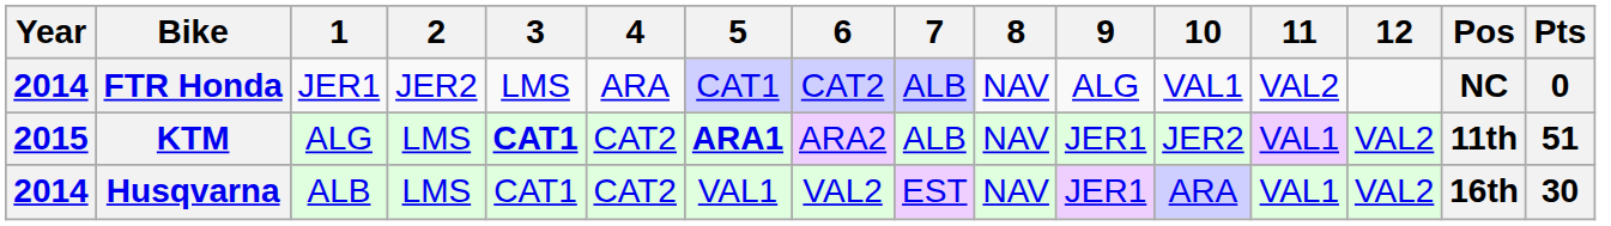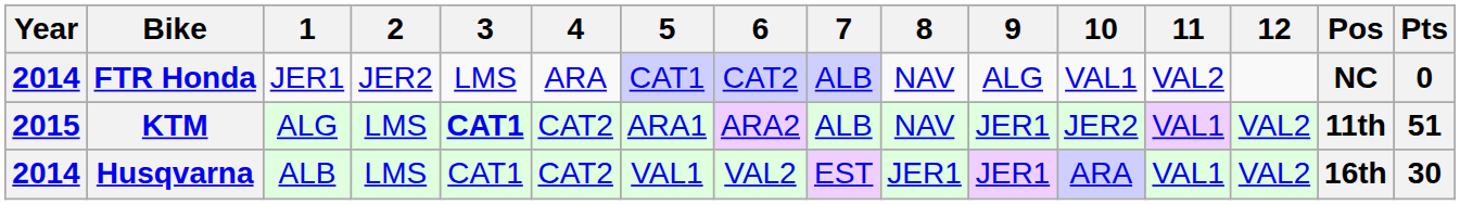KTM | 5: bold -> normal
Husqvarna | 8: NAV -> JER1
